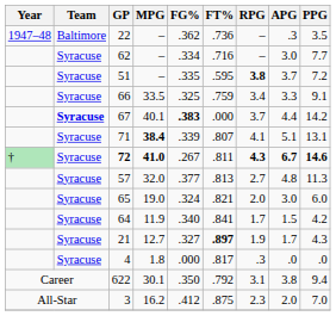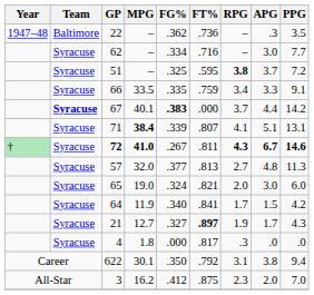51 | FG%: .335 -> .325
66 | FG%: .325 -> .335
